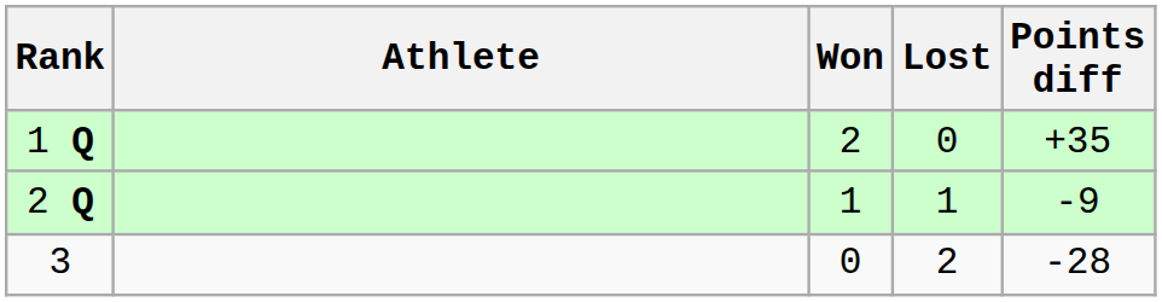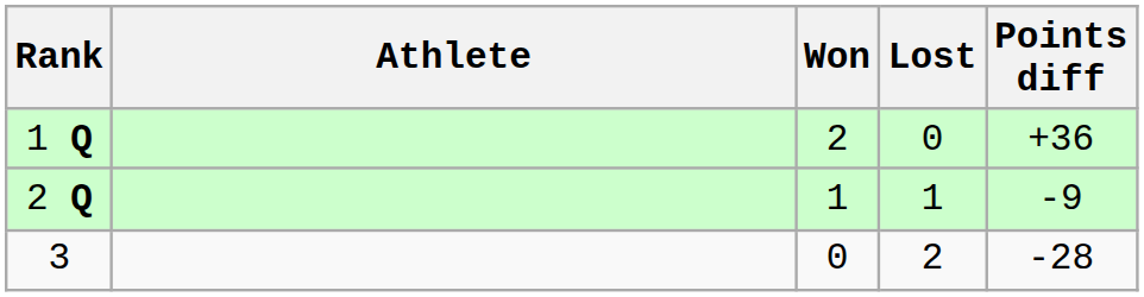1 Q | Points diff: +35 -> +36
